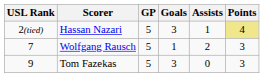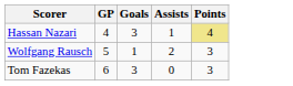- column: USL Rank | 2(tied) | 7 | 9
Hassan Nazari | GP: 5 -> 4
Tom Fazekas | GP: 5 -> 6
